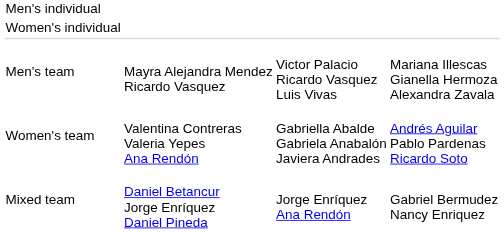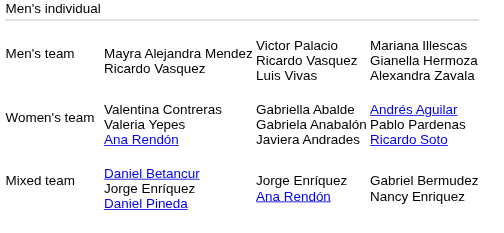- row: Women's individual
